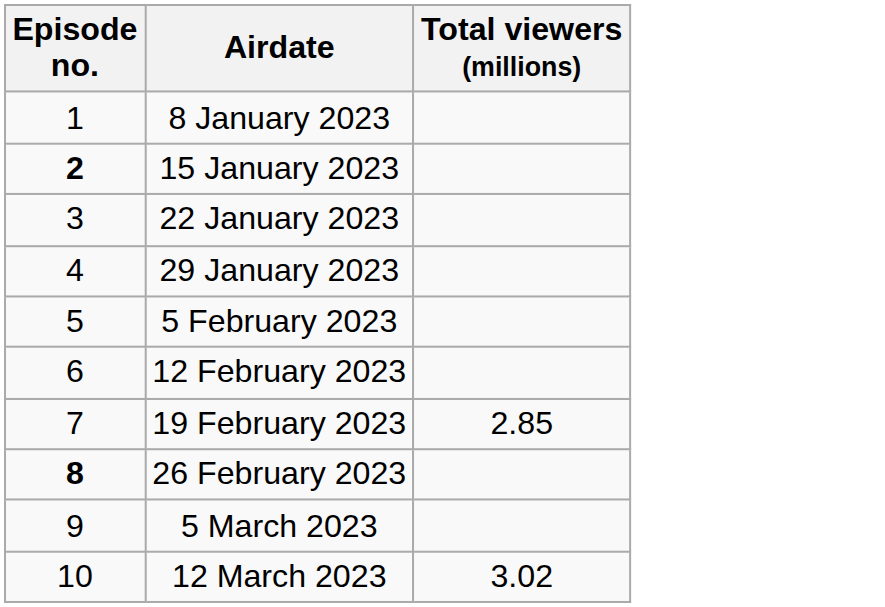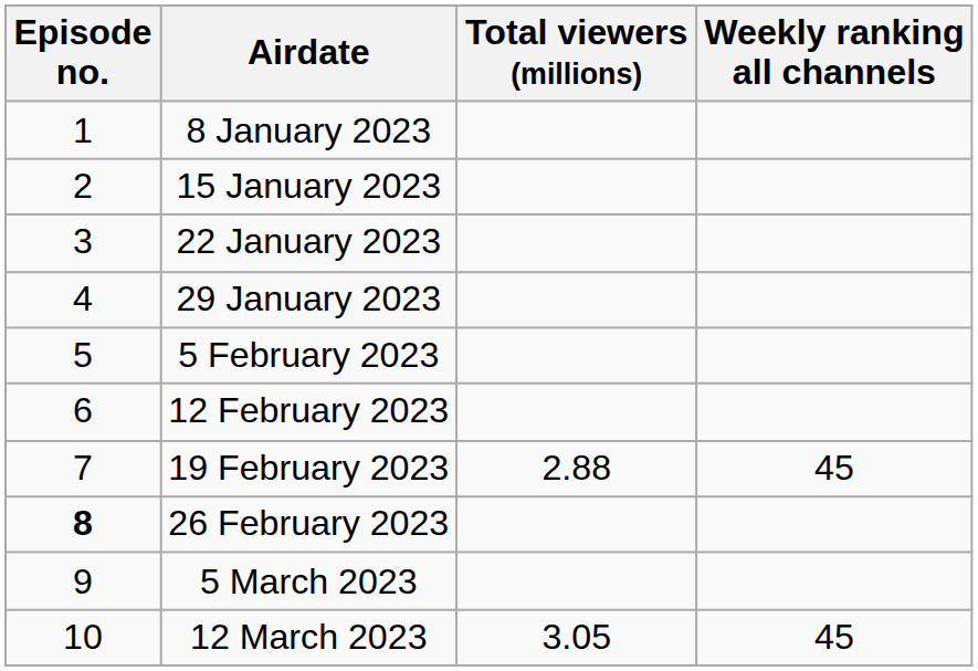+ column: Weekly ranking all channels | 45 | 45
15 January 2023 | Episode no.: bold -> normal
19 February 2023 | Total viewers (millions): 2.85 -> 2.88
12 March 2023 | Total viewers (millions): 3.02 -> 3.05
